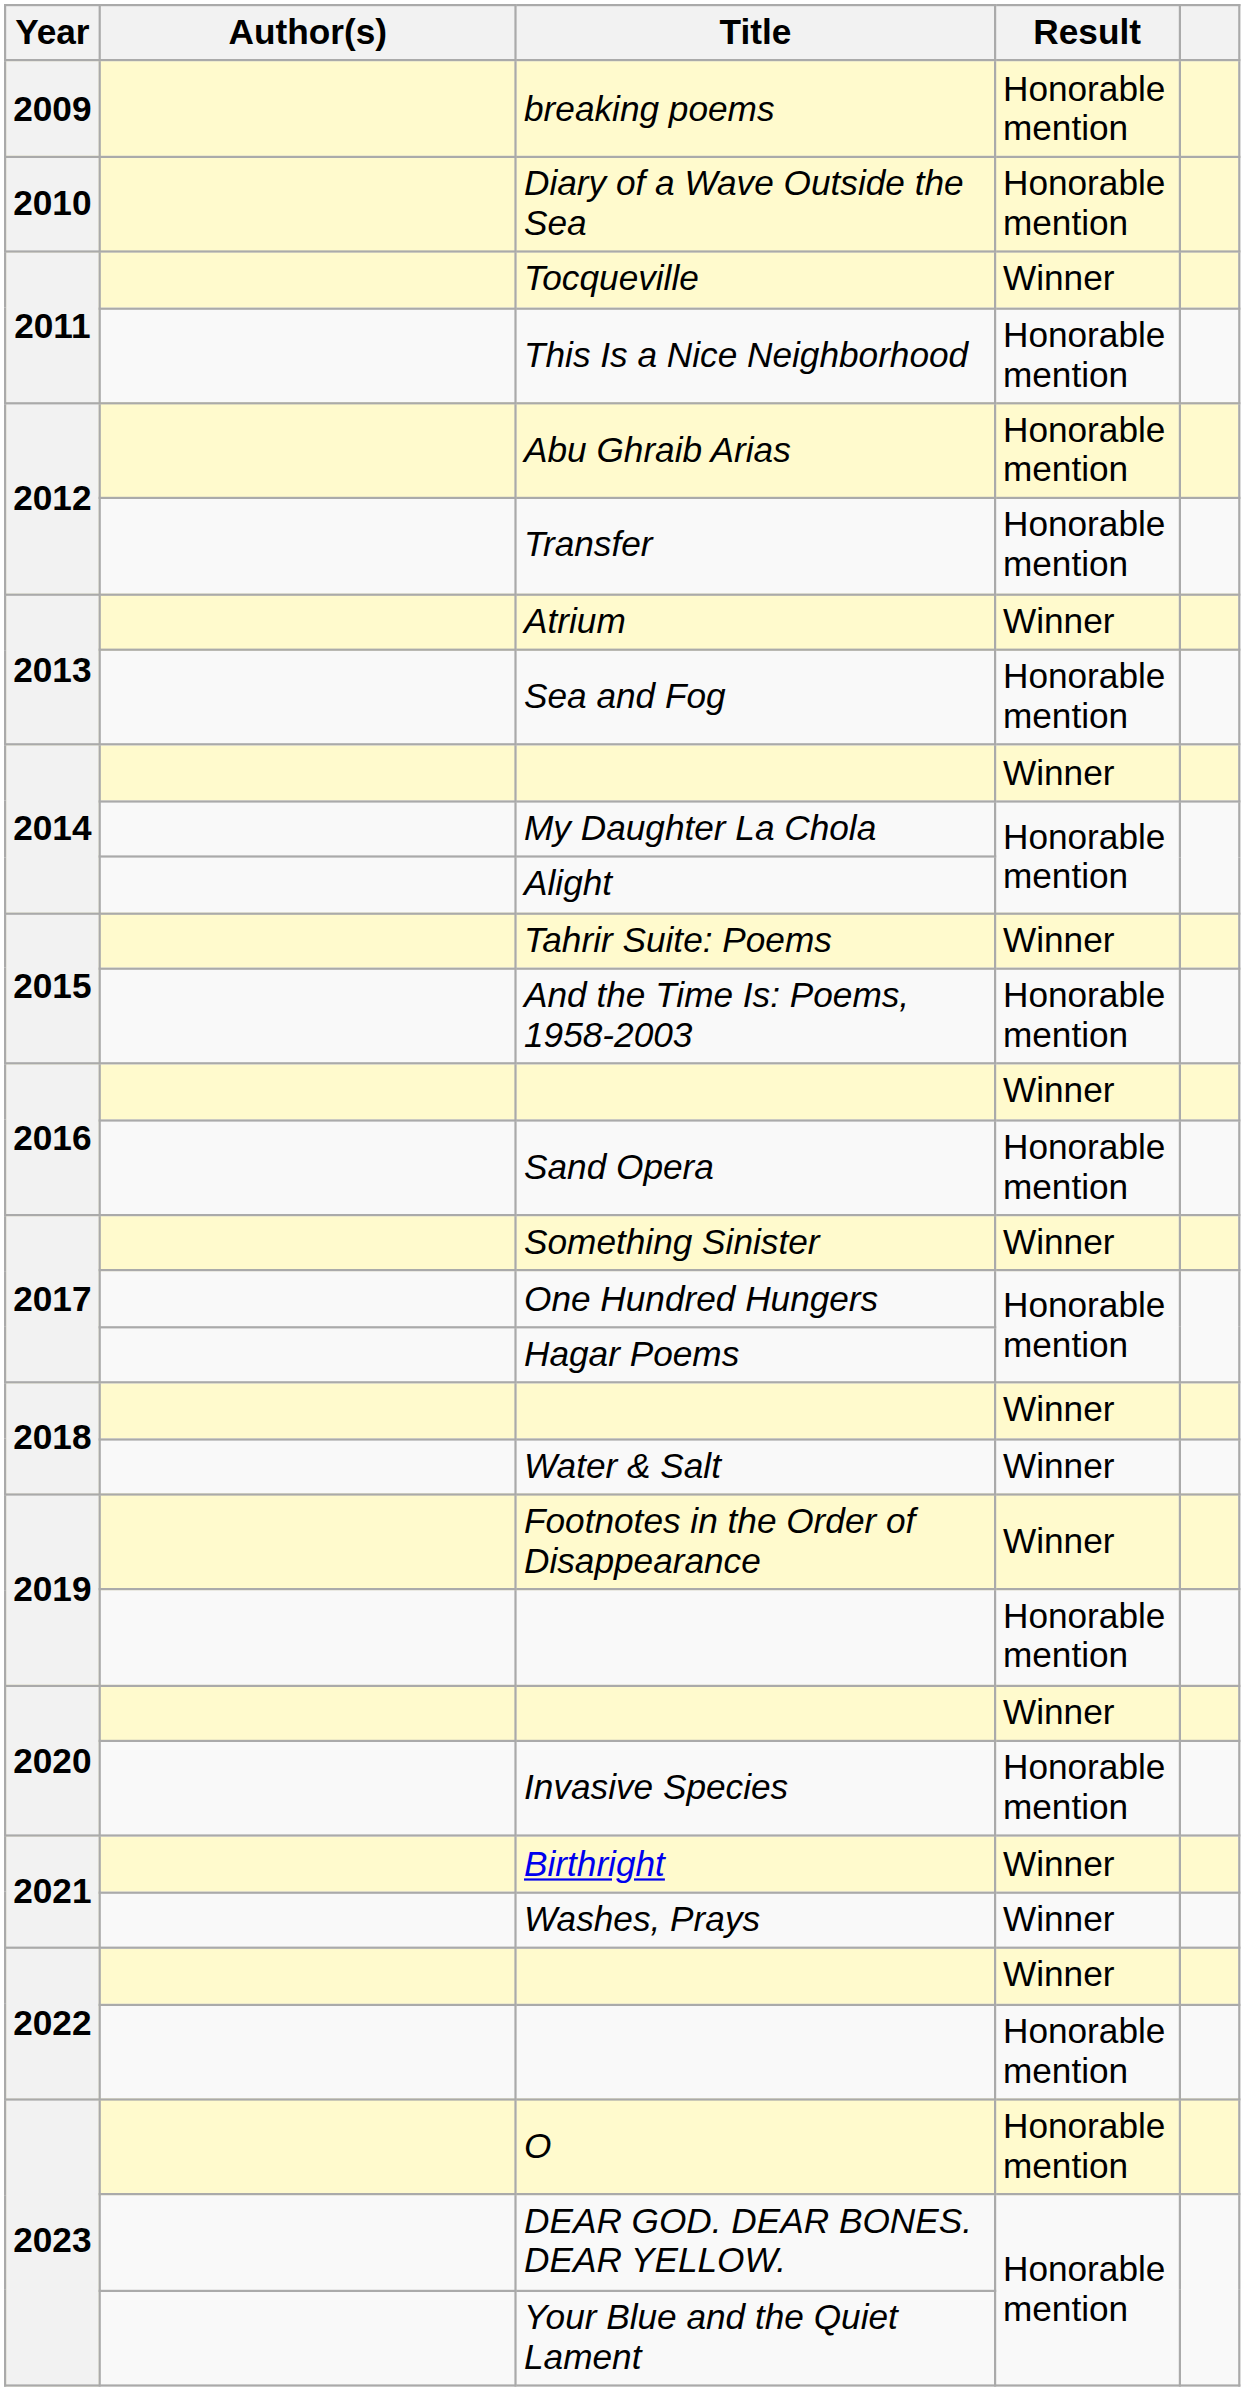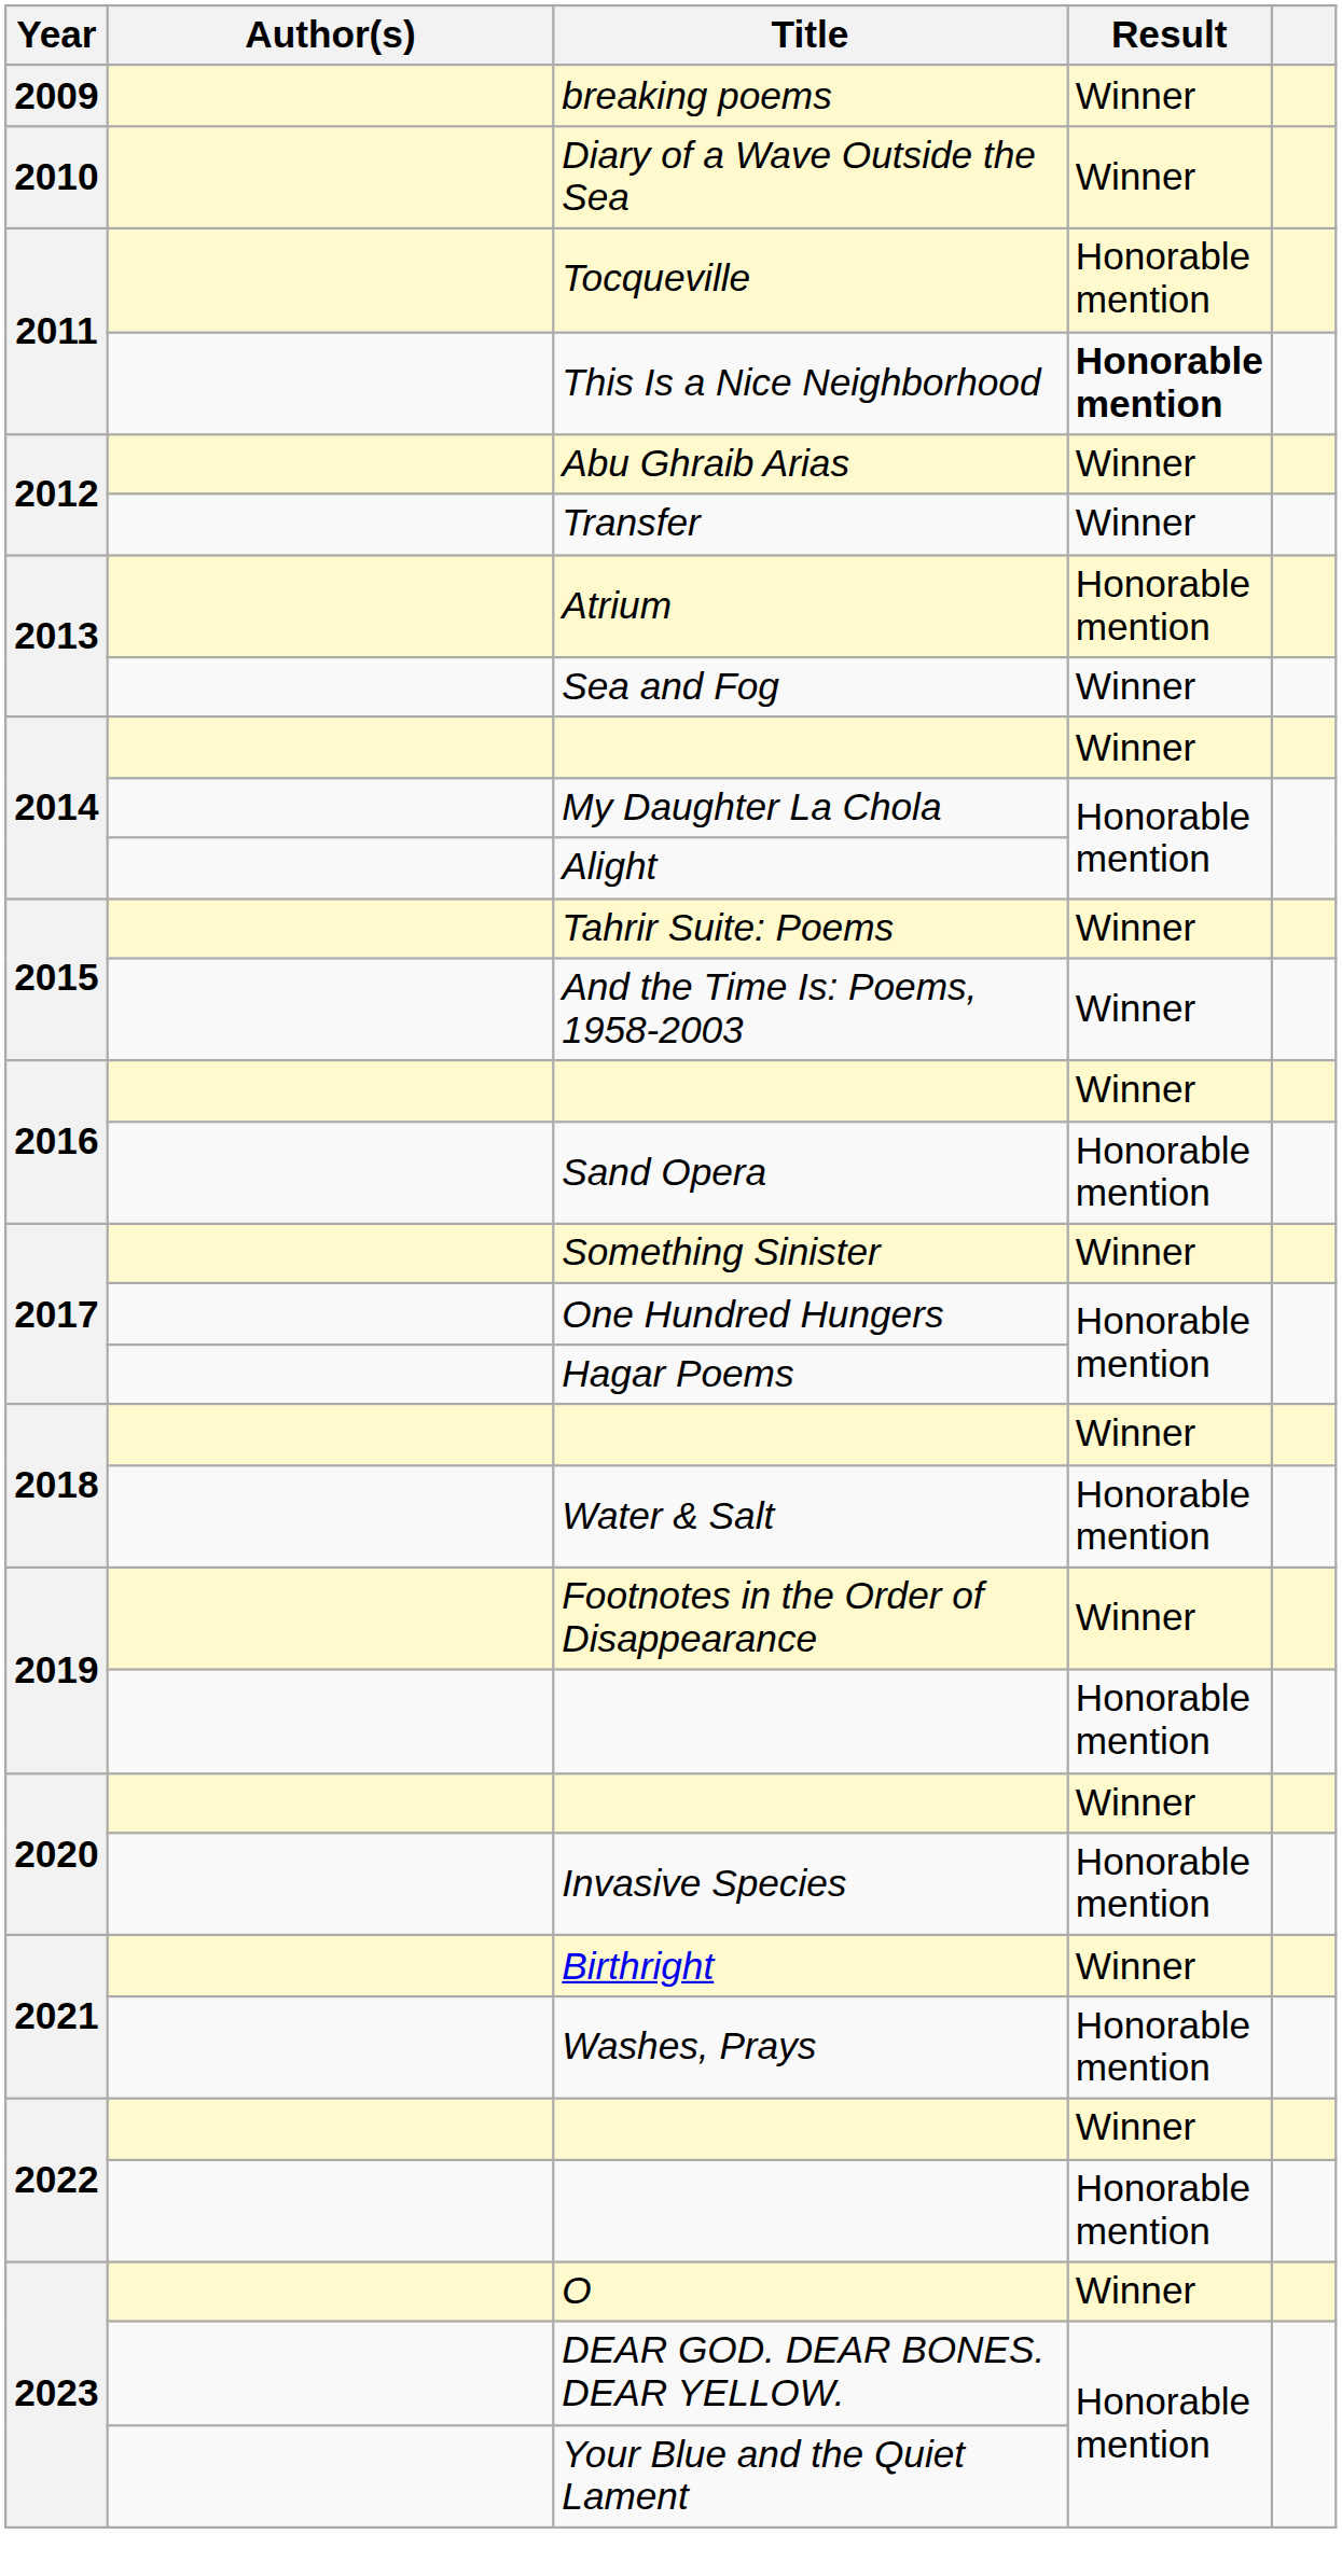breaking poems | Result: Honorable mention -> Winner
Diary of a Wave Outside the Sea | Result: Honorable mention -> Winner
Tocqueville | Result: Winner -> Honorable mention
This Is a Nice Neighborhood | Result: normal -> bold
Abu Ghraib Arias | Result: Honorable mention -> Winner
Transfer | Result: Honorable mention -> Winner
Atrium | Result: Winner -> Honorable mention
Sea and Fog | Result: Honorable mention -> Winner
And the Time Is: Poems, 1958-2003 | Result: Honorable mention -> Winner
Water & Salt | Result: Winner -> Honorable mention
Washes, Prays | Result: Winner -> Honorable mention
O | Result: Honorable mention -> Winner
